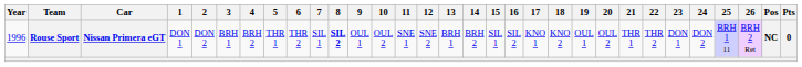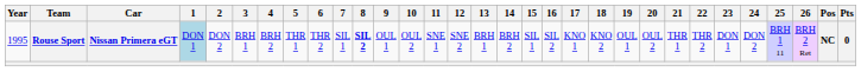Rouse Sport | Year: 1996 -> 1995
Rouse Sport | 1: no background -> lightblue background
